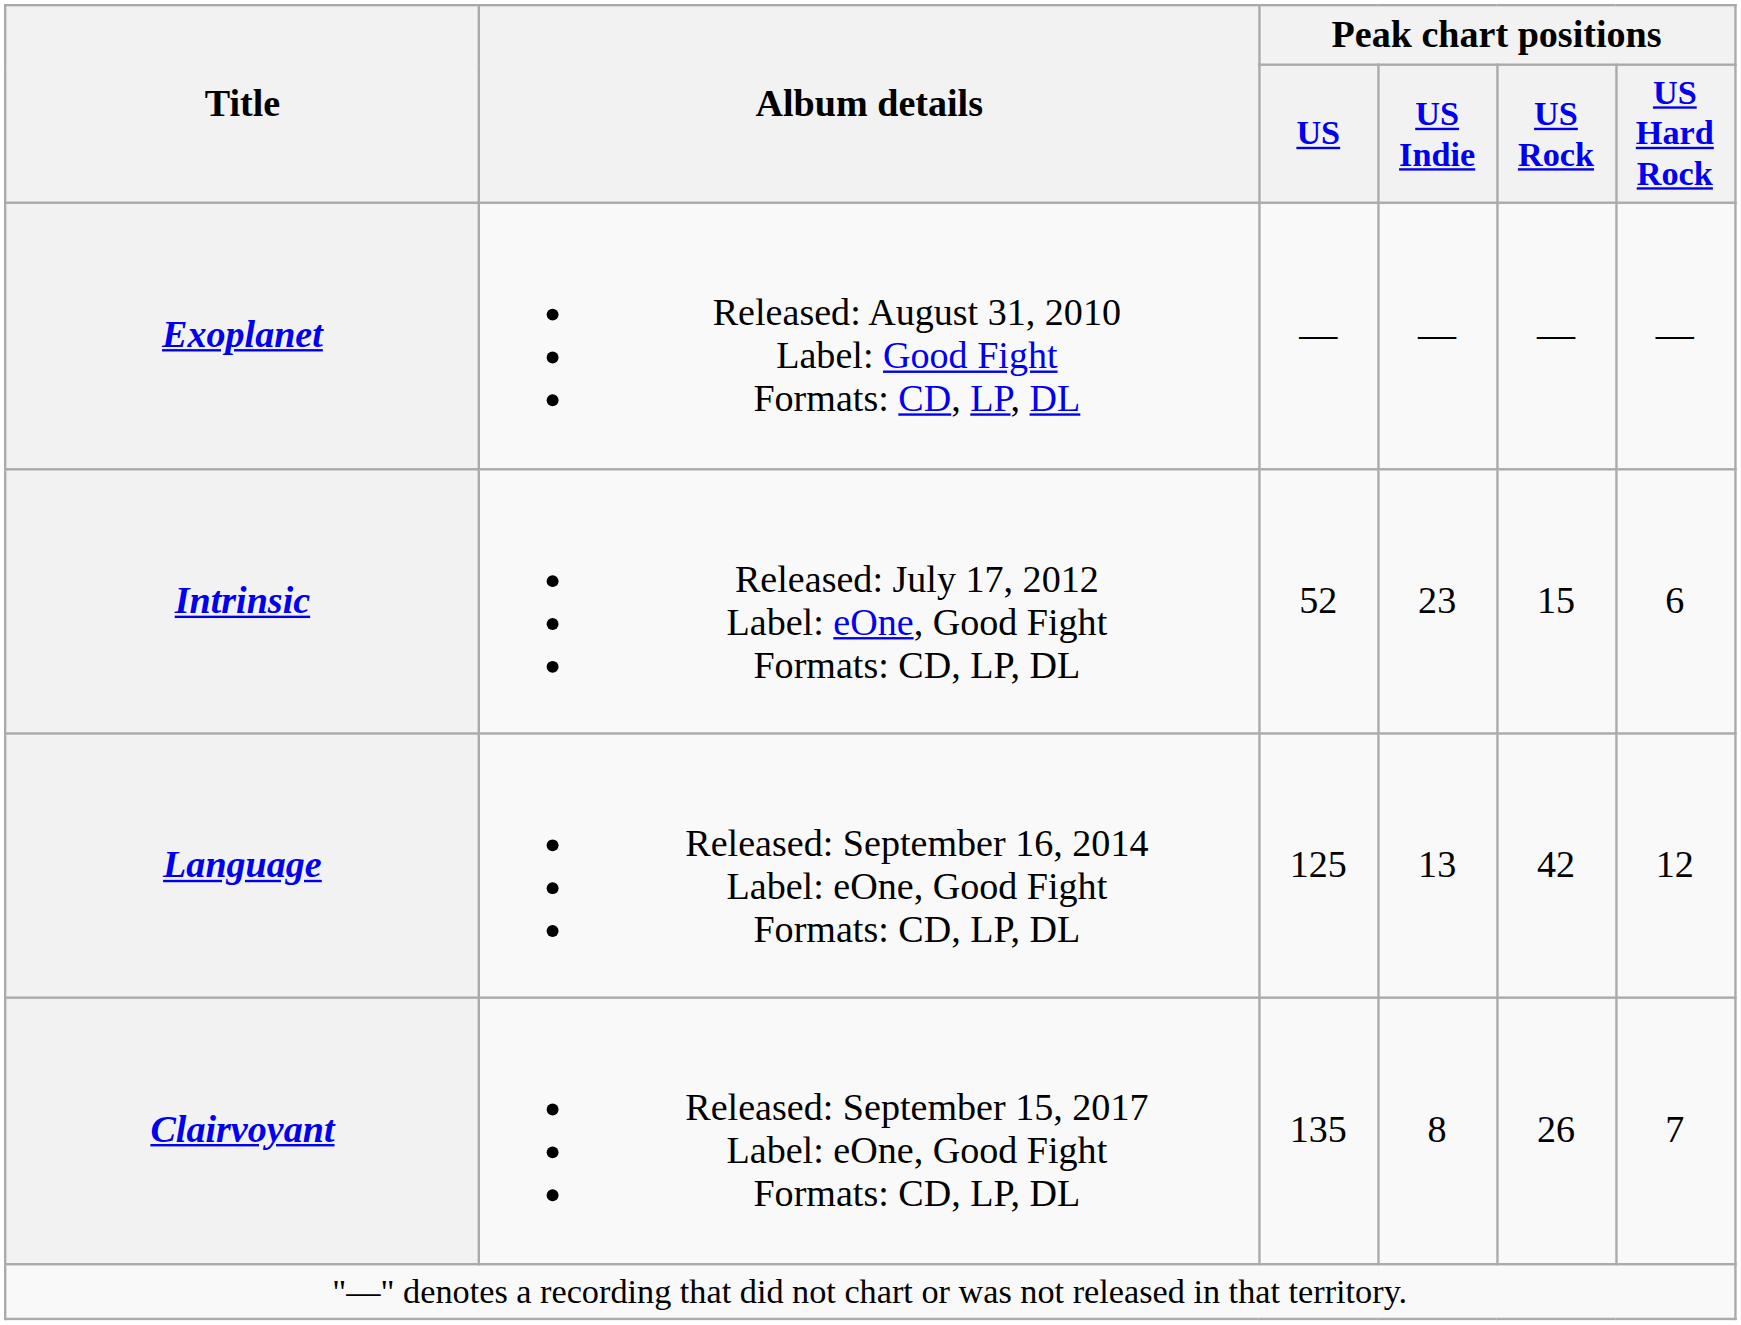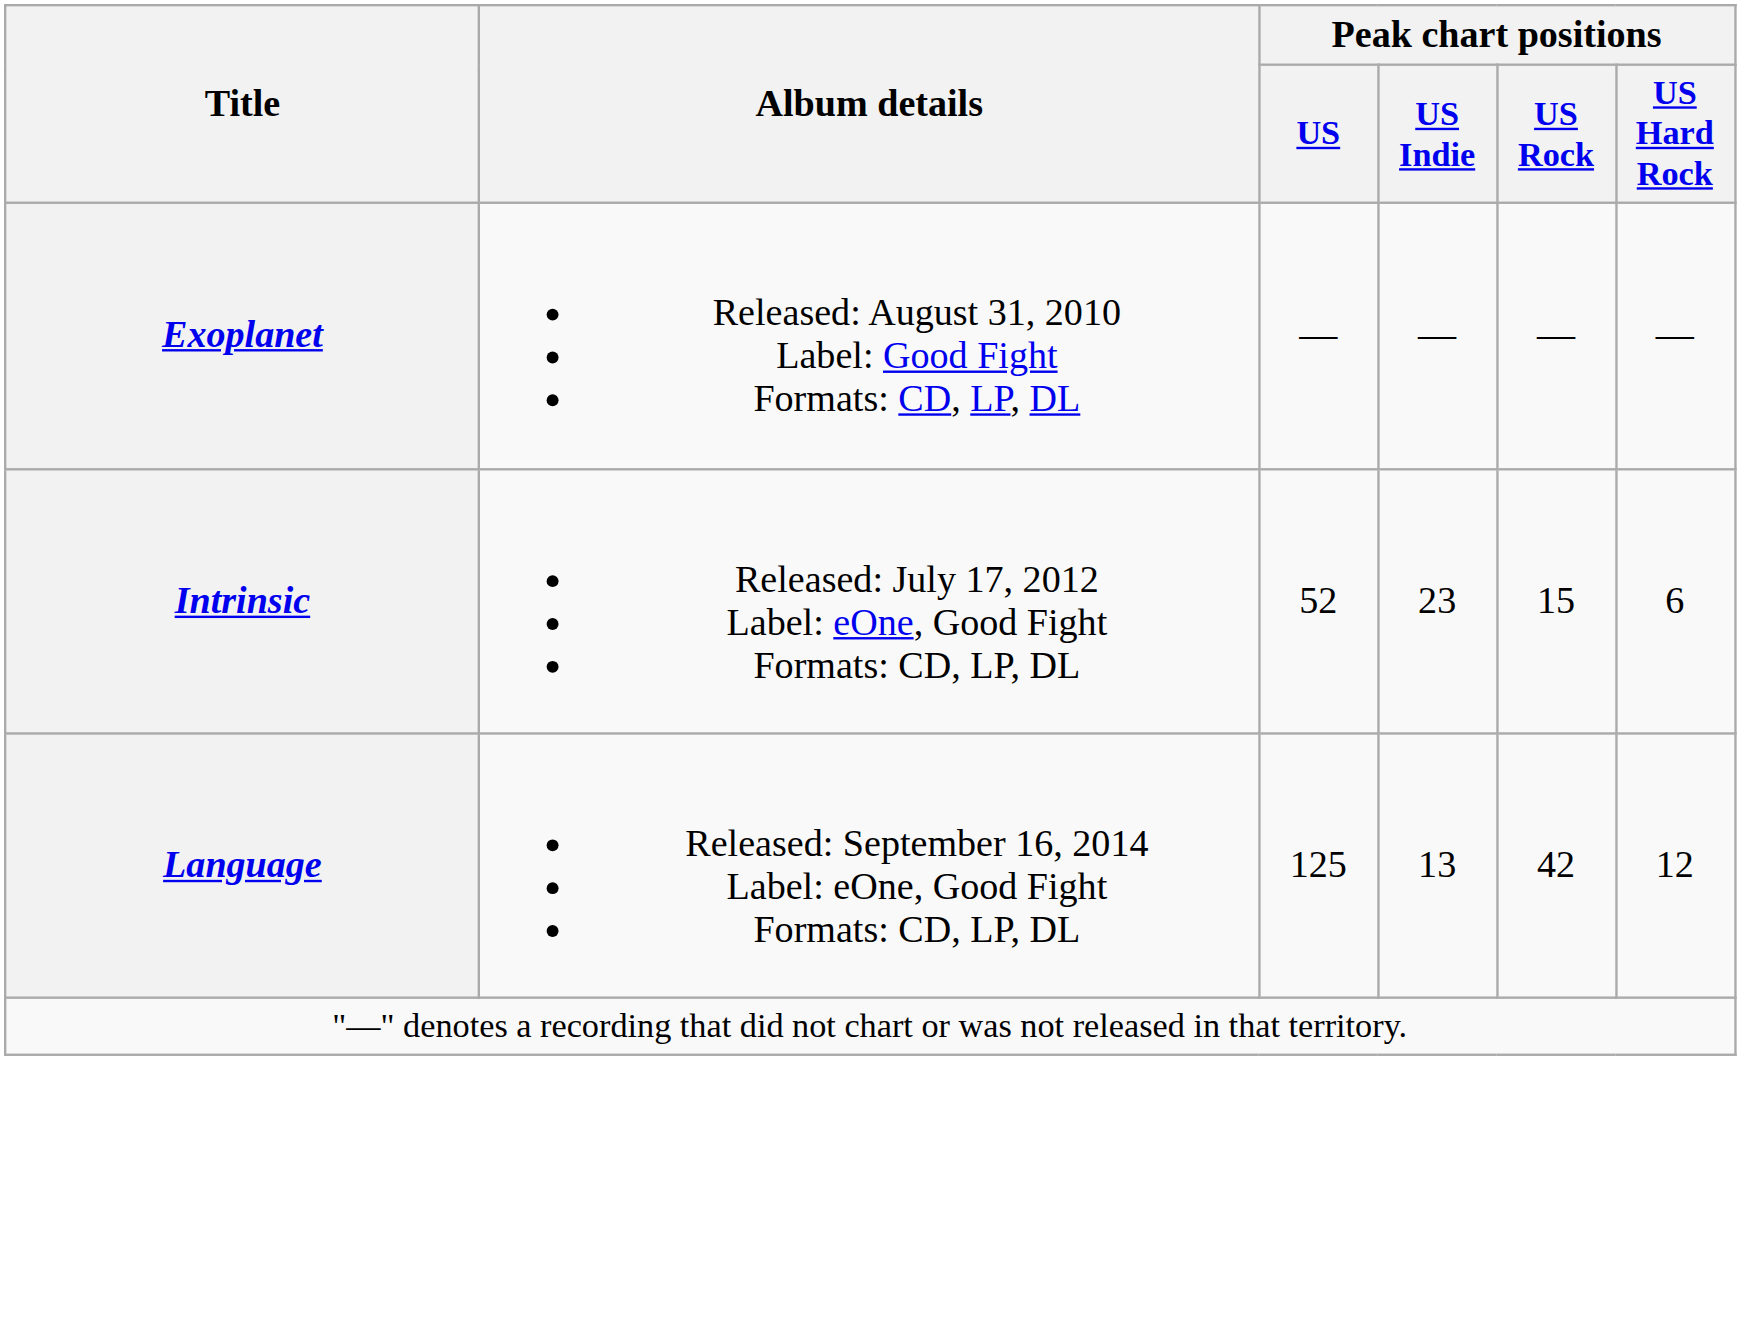- row: Clairvoyant | Released: September 15, 2017 Label: eOne, Good Fight Formats: CD, LP, DL | 135 | 8 | 26 | 7
